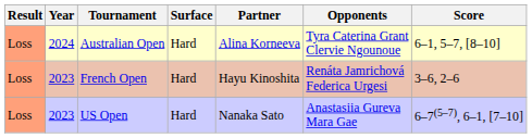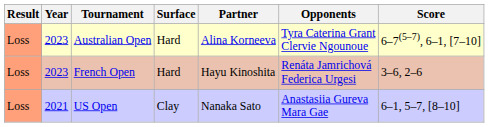Australian Open | Year: 2024 -> 2023
Australian Open | Score: 6–1, 5–7, [8–10] -> 6–7(5–7), 6–1, [7–10]
US Open | Year: 2023 -> 2021
US Open | Surface: Hard -> Clay
US Open | Score: 6–7(5–7), 6–1, [7–10] -> 6–1, 5–7, [8–10]
